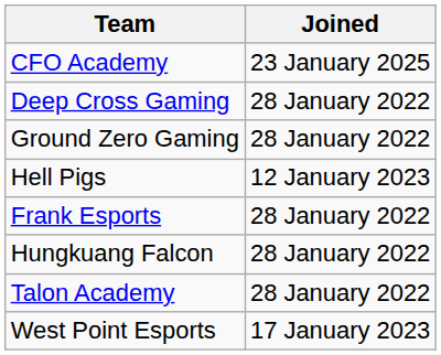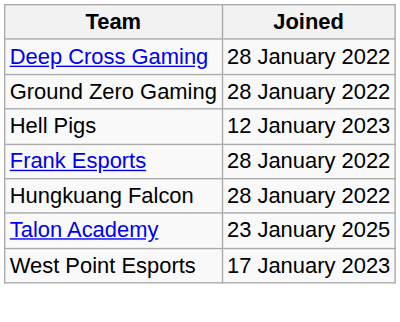- row: CFO Academy | 23 January 2025
Talon Academy | Joined: 28 January 2022 -> 23 January 2025
